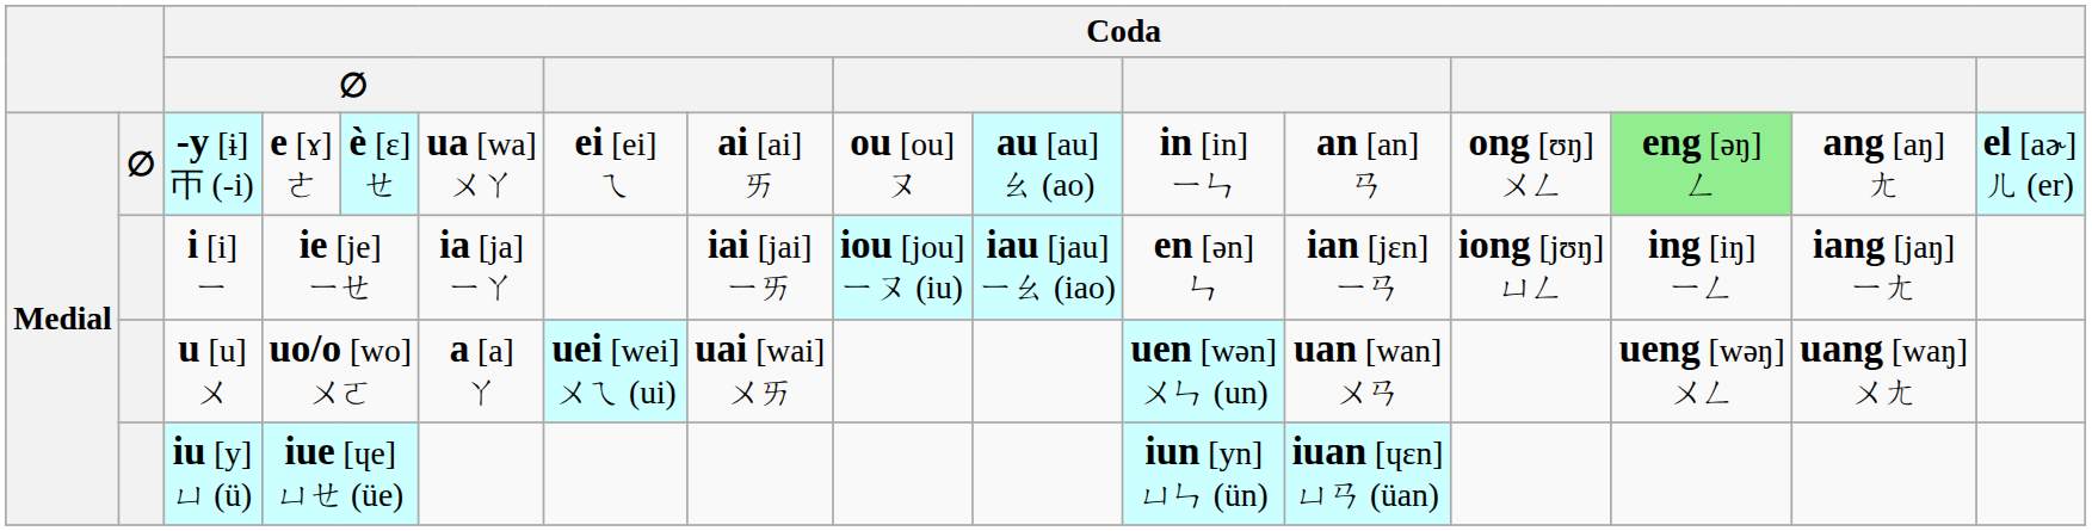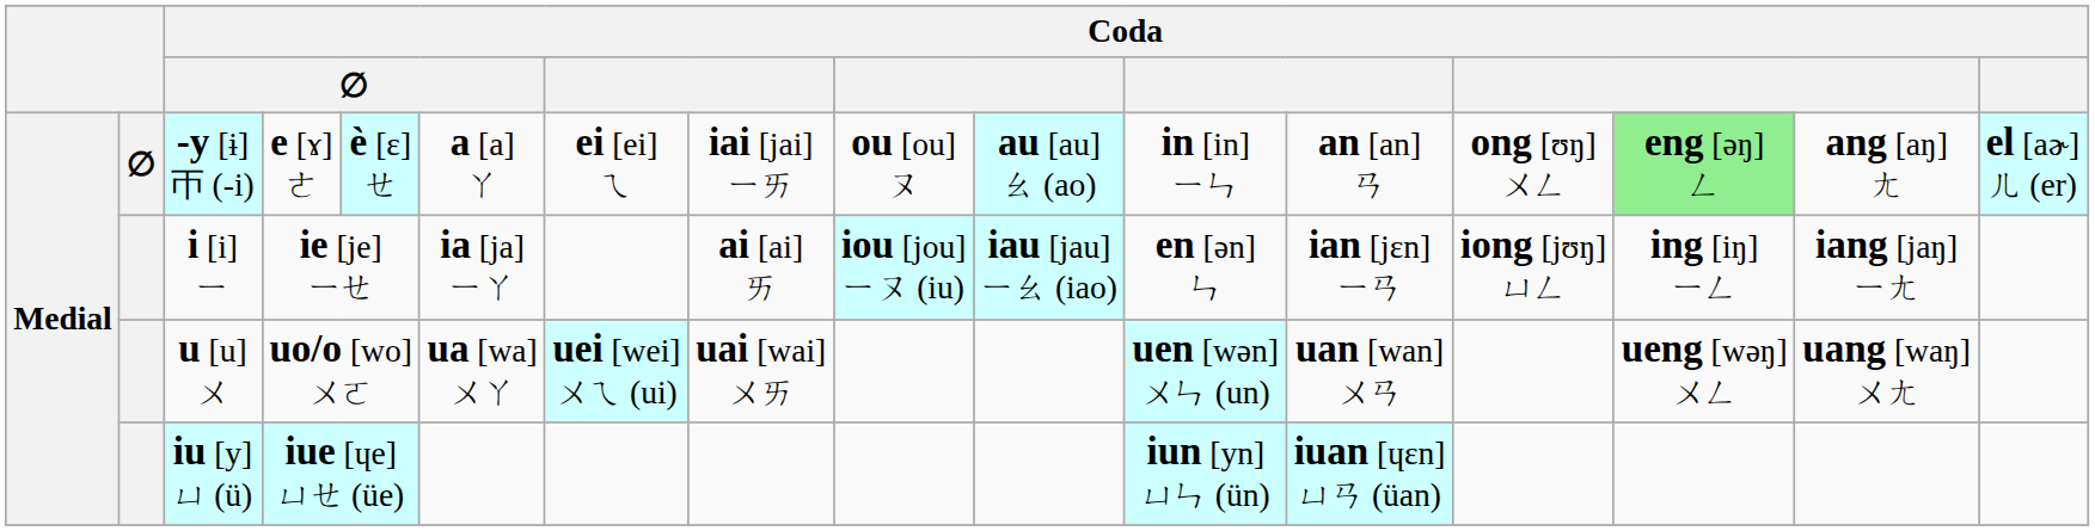-y [ɨ] ㄭ (-i) | column 6: ua [wa] ㄨㄚ -> a [a] ㄚ
-y [ɨ] ㄭ (-i) | column 8: ai [ai] ㄞ -> iai [jai] ㄧㄞ
i [i] ㄧ | column 8: iai [jai] ㄧㄞ -> ai [ai] ㄞ
u [u] ㄨ | column 6: a [a] ㄚ -> ua [wa] ㄨㄚ
